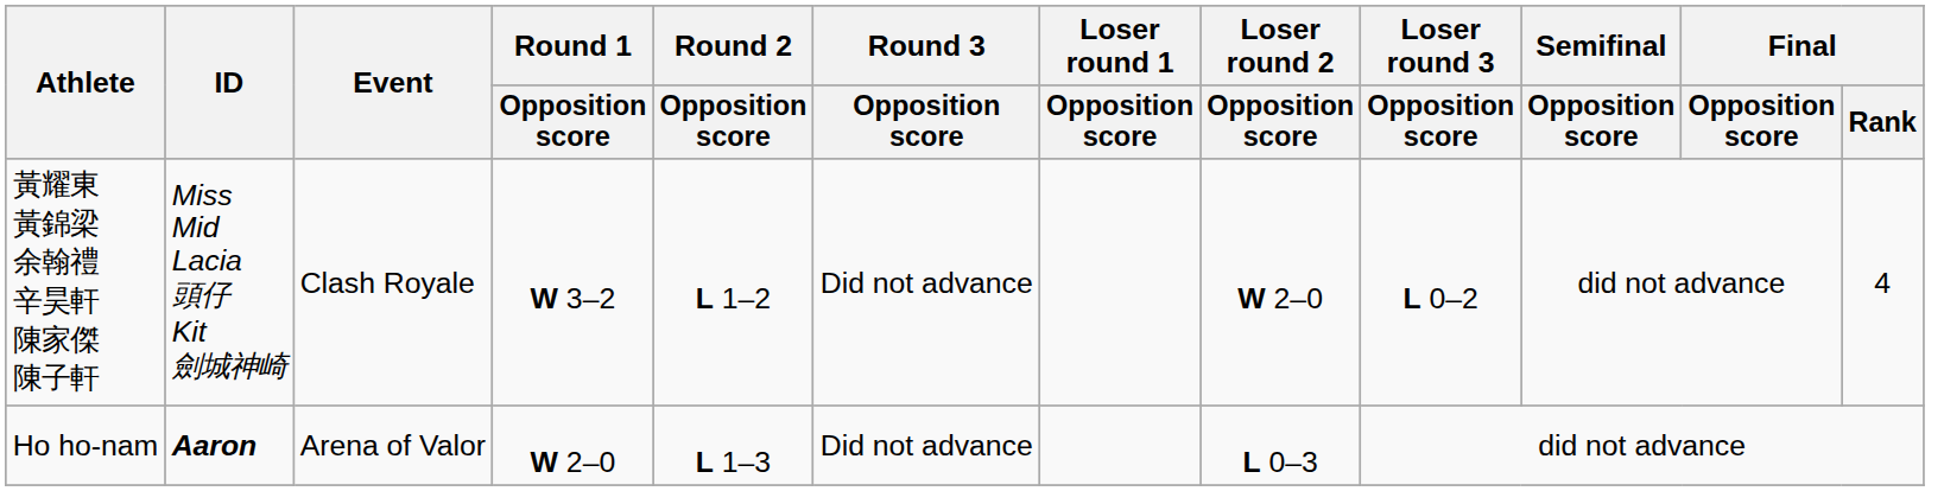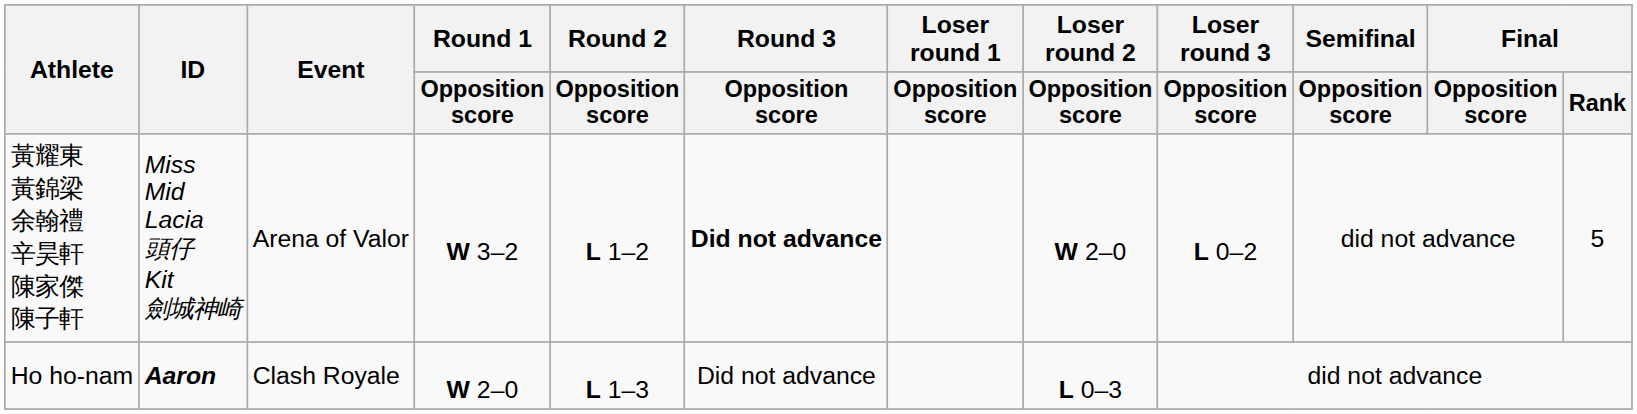黃耀東 黃錦梁 余翰禮 辛昊軒 陳家傑 陳子軒 | Event: Clash Royale -> Arena of Valor
黃耀東 黃錦梁 余翰禮 辛昊軒 陳家傑 陳子軒 | Round 3 / Opposition score: normal -> bold
黃耀東 黃錦梁 余翰禮 辛昊軒 陳家傑 陳子軒 | Final / Rank: 4 -> 5
Ho ho-nam | Event: Arena of Valor -> Clash Royale
